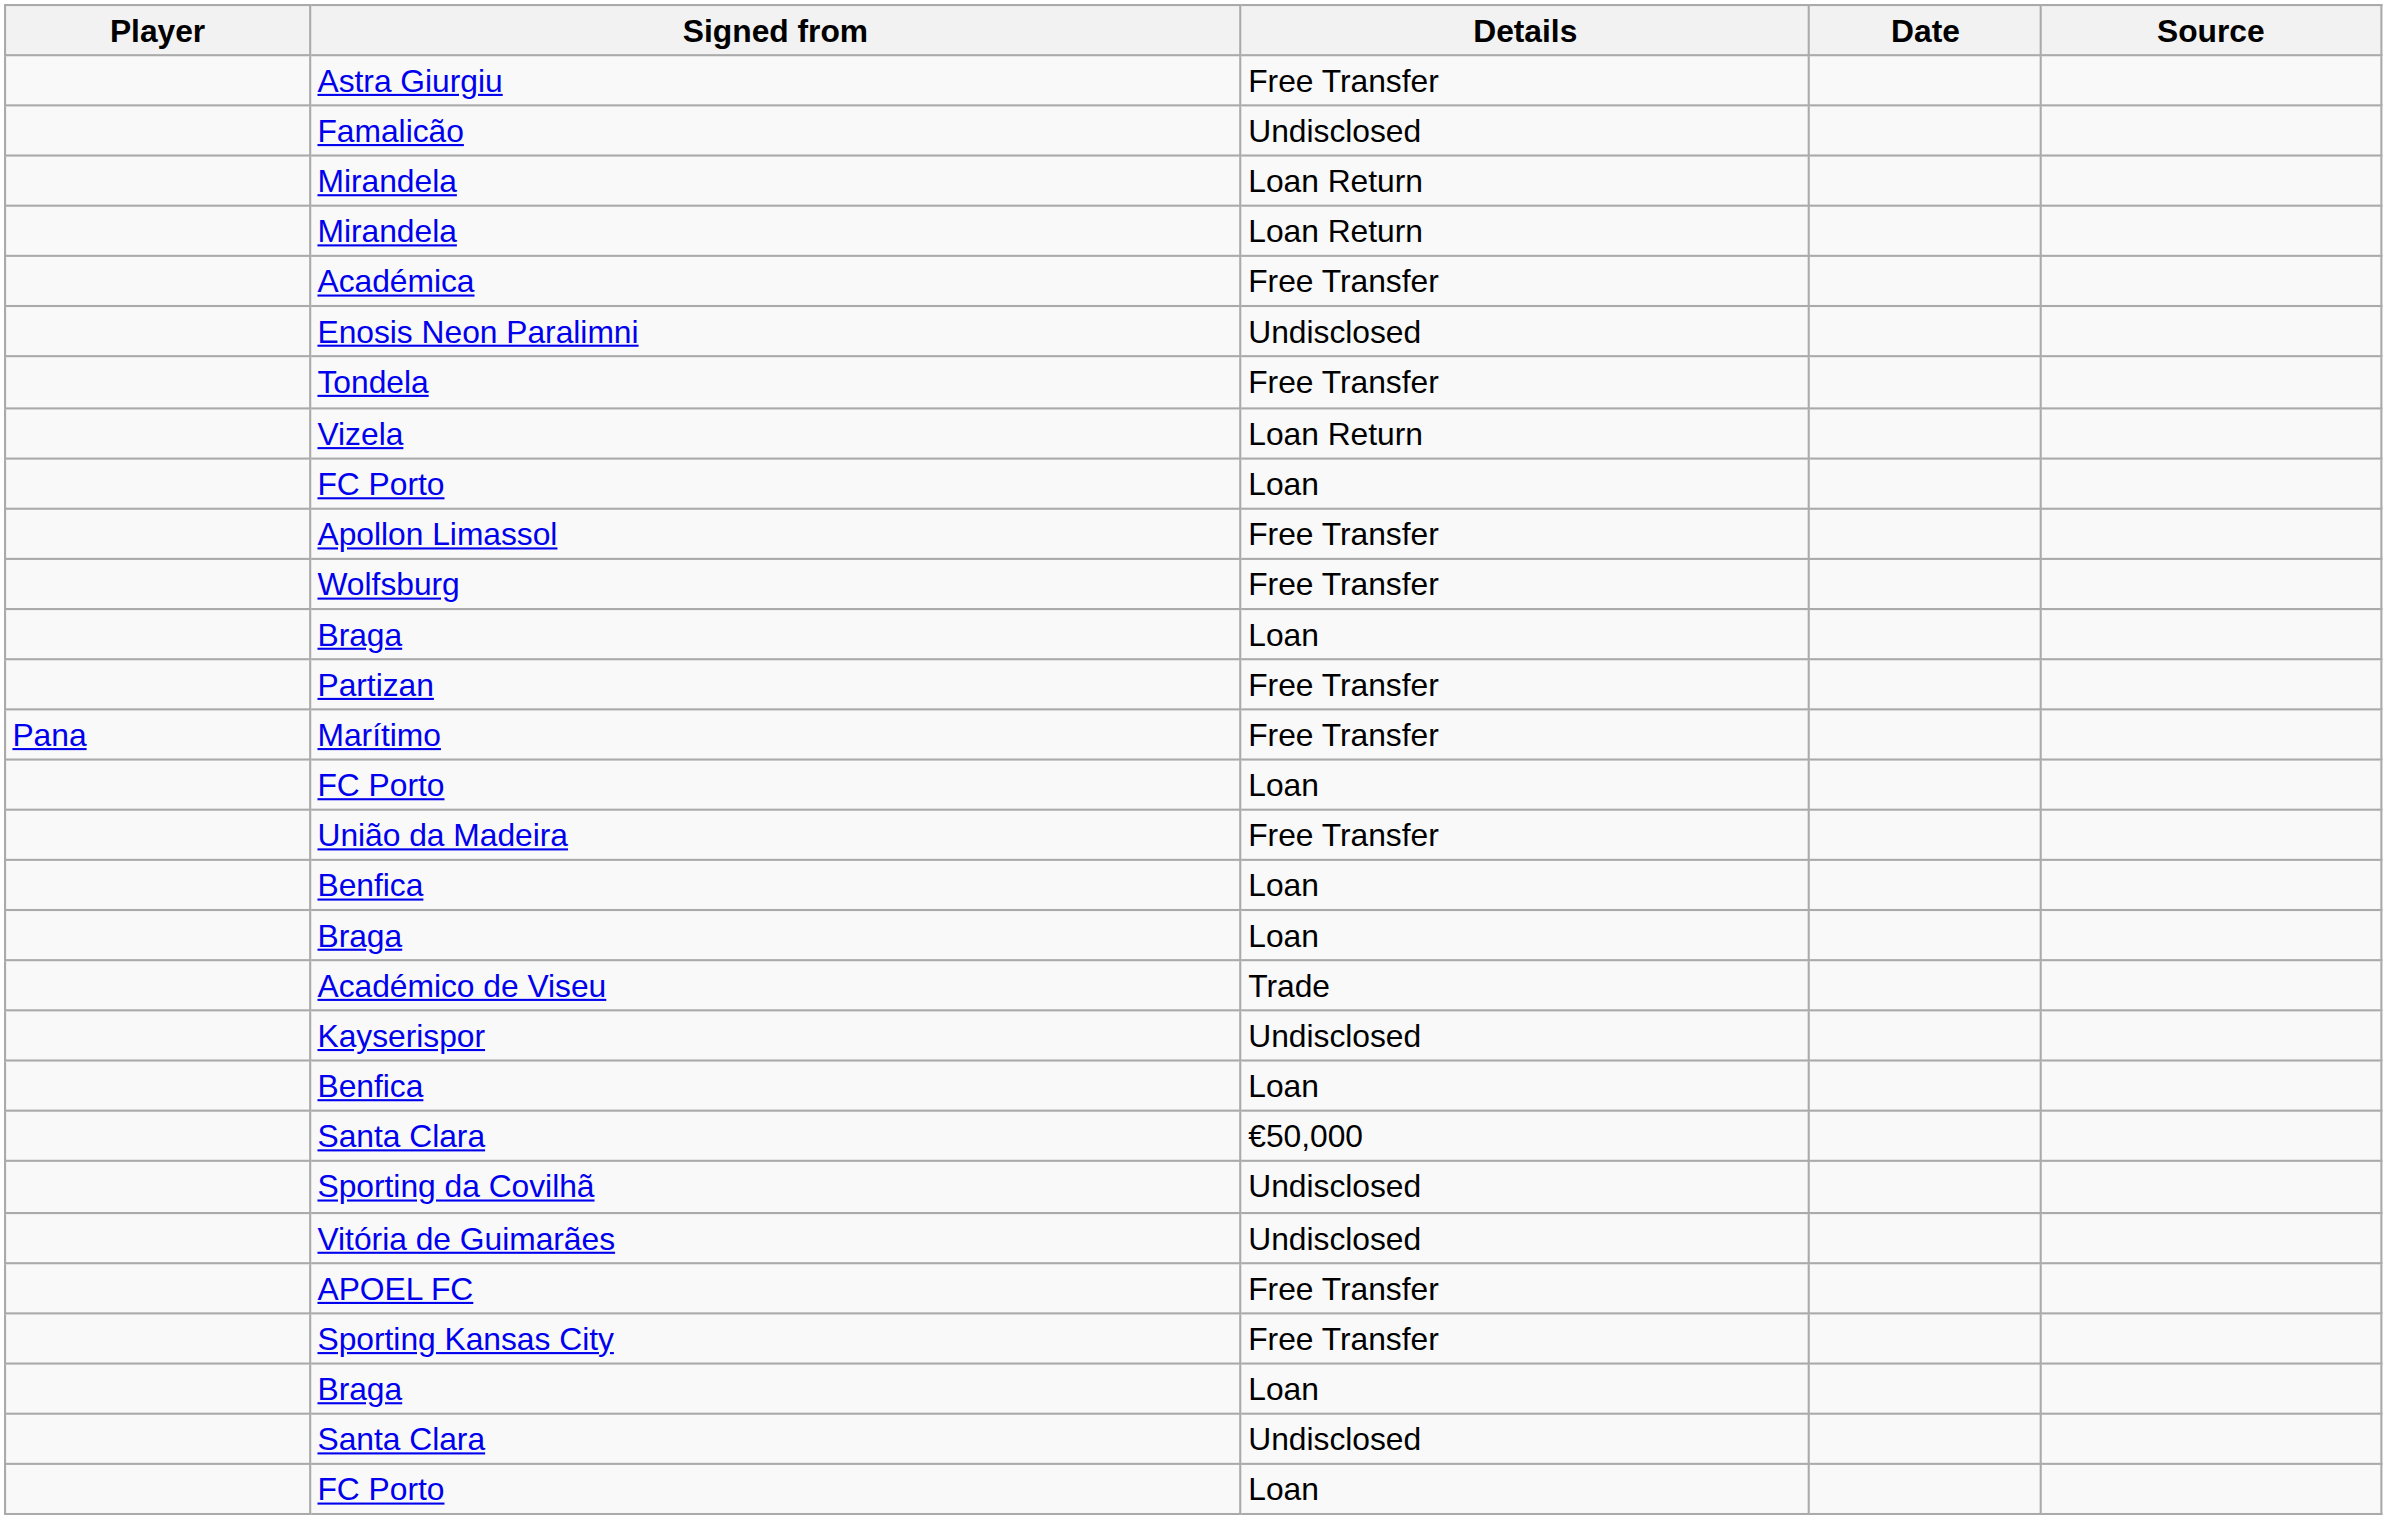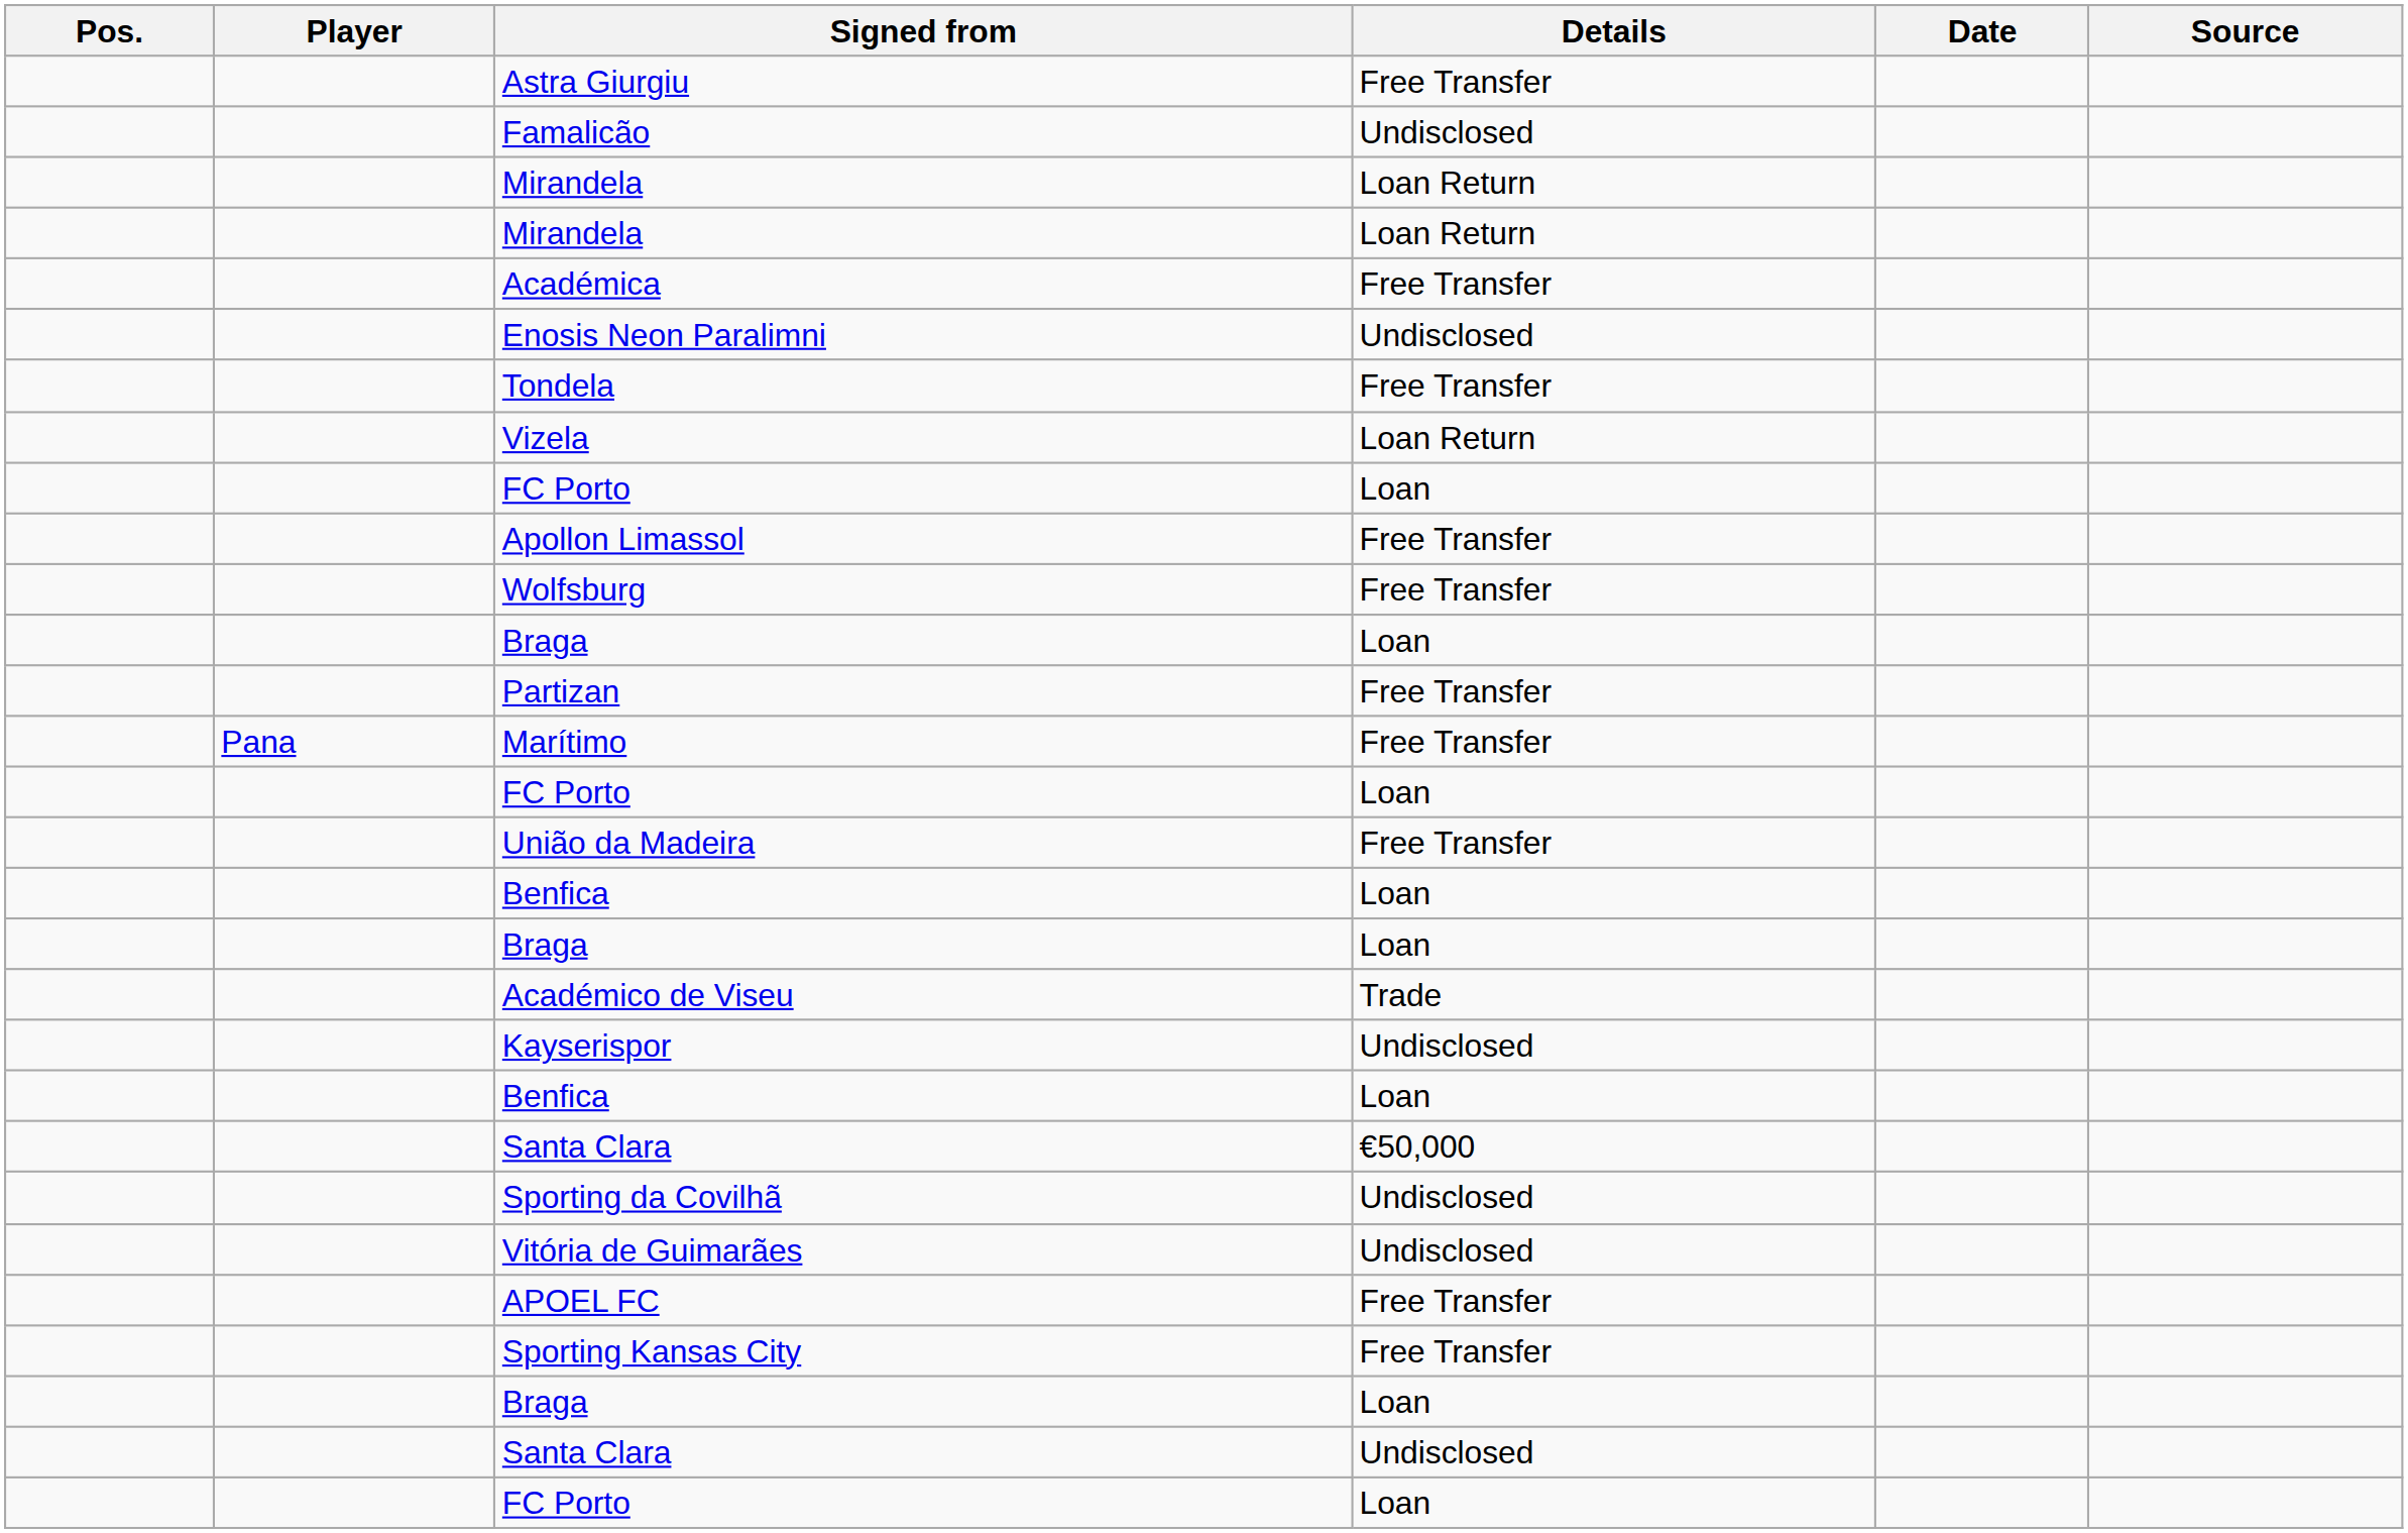+ column: Pos.
